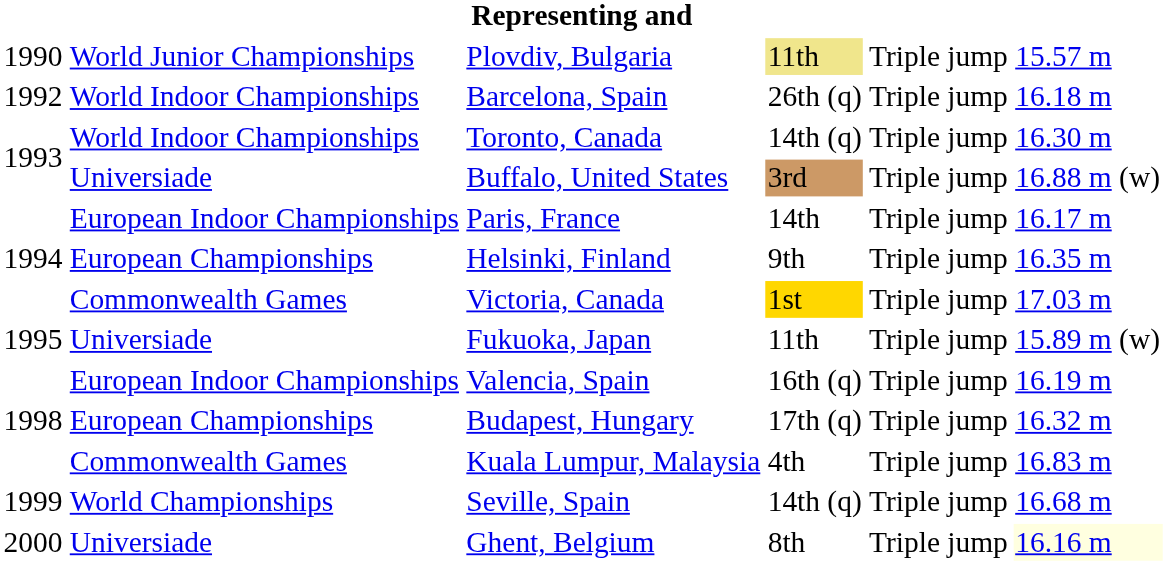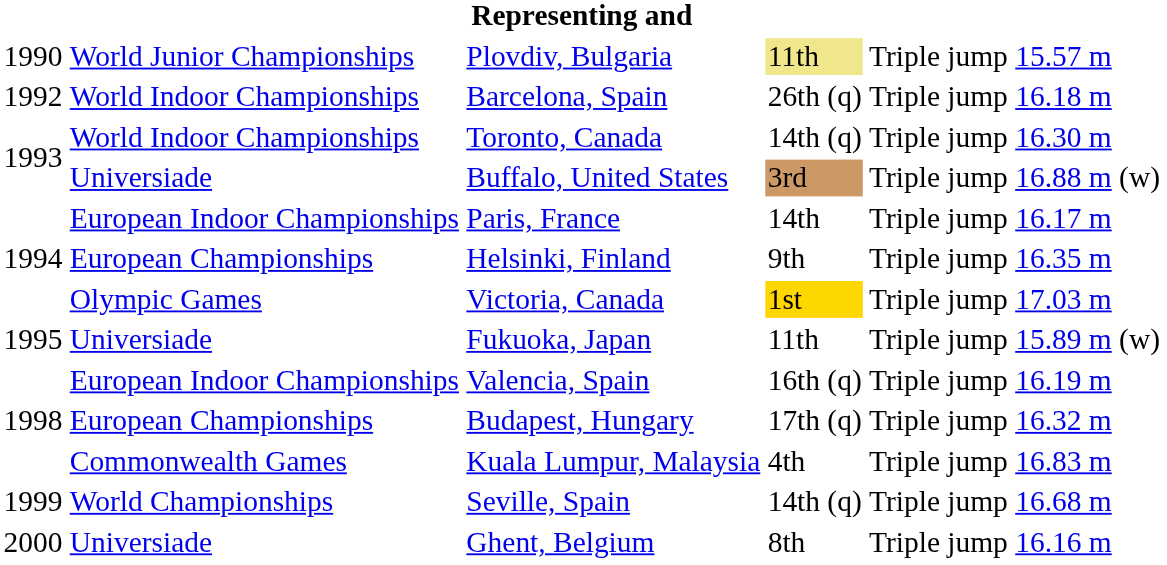Victoria, Canada | column 2: Commonwealth Games -> Olympic Games
Ghent, Belgium | column 6: lightyellow background -> no background
